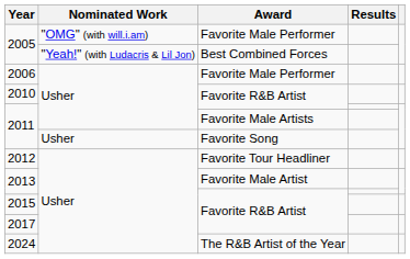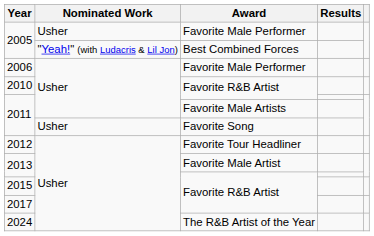2005 / Favorite Male Performer | Nominated Work: "OMG" (with will.i.am) -> Usher
